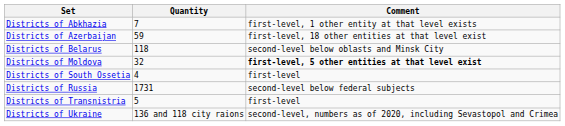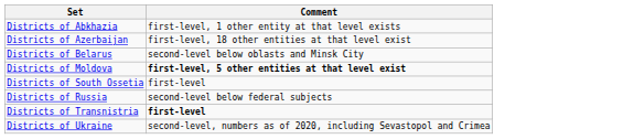- column: Quantity | 7 | 59 | 118 | 32 | 4 | 1731 | 5 | 136 and 118 city raions
Districts of Transnistria | Comment: normal -> bold
